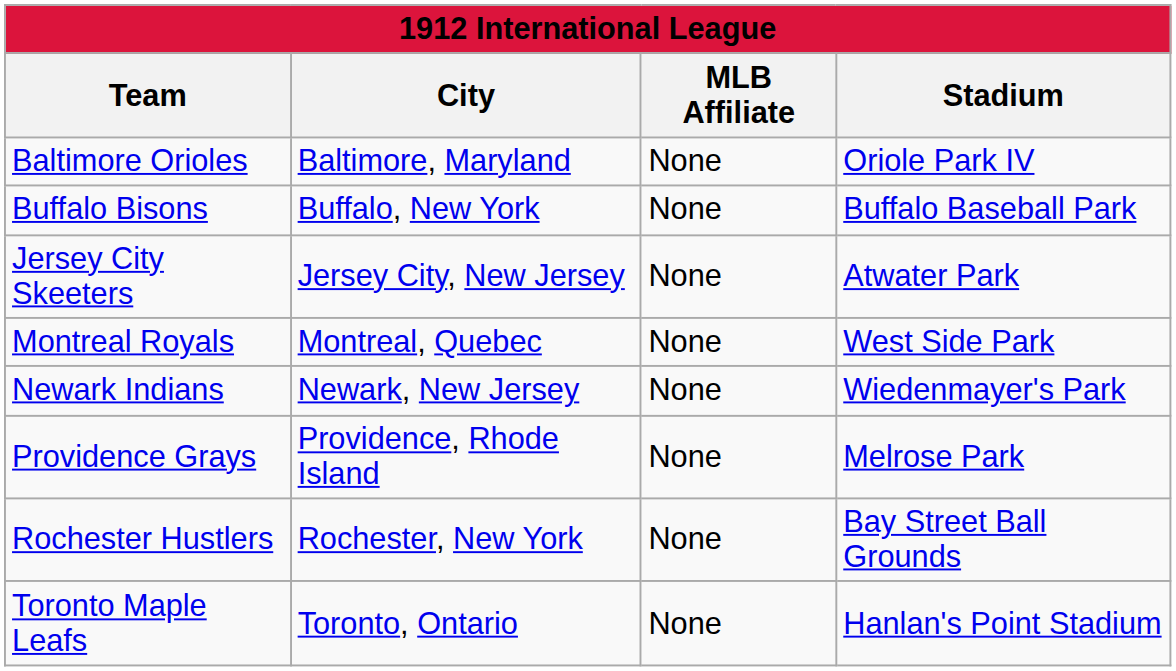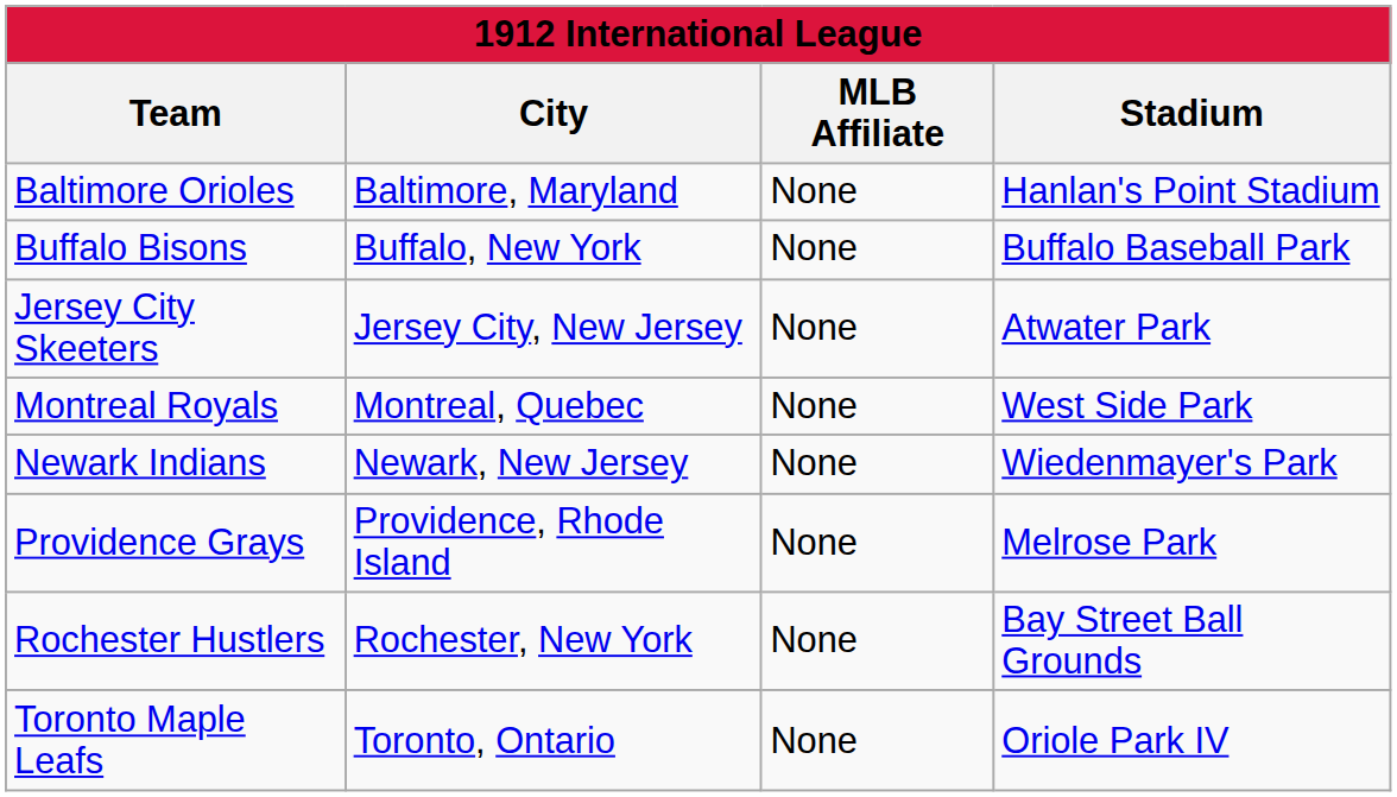Baltimore Orioles | Stadium: Oriole Park IV -> Hanlan's Point Stadium
Toronto Maple Leafs | Stadium: Hanlan's Point Stadium -> Oriole Park IV
